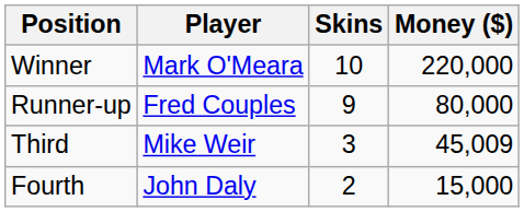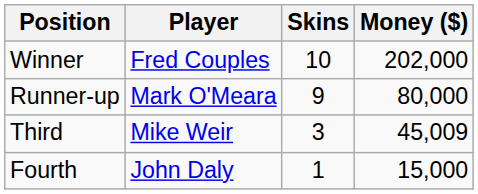Winner | Player: Mark O'Meara -> Fred Couples
Winner | Money ($): 220,000 -> 202,000
Runner-up | Player: Fred Couples -> Mark O'Meara
Fourth | Skins: 2 -> 1
